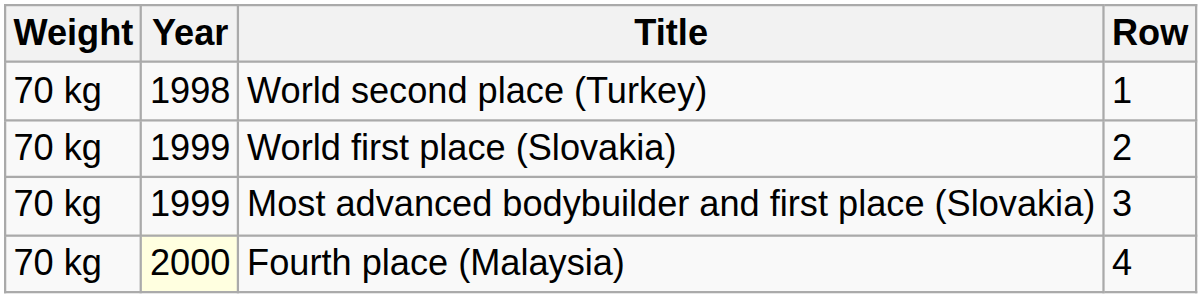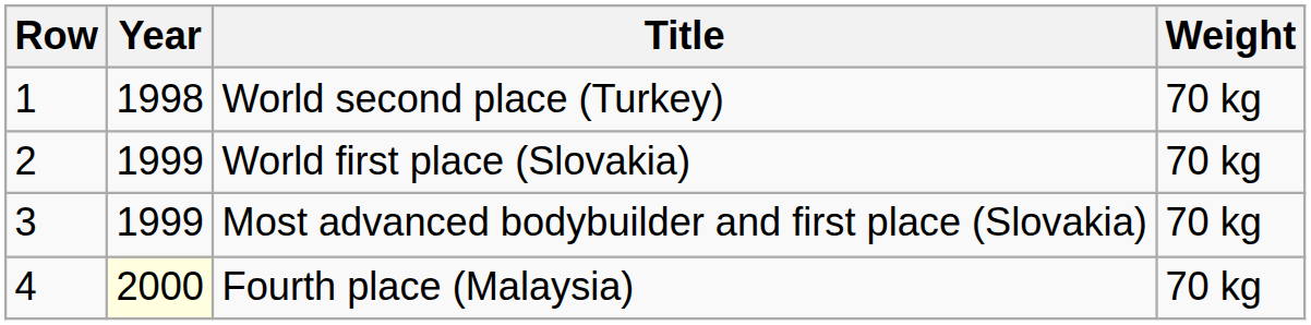columns swapped: Row <-> Weight
